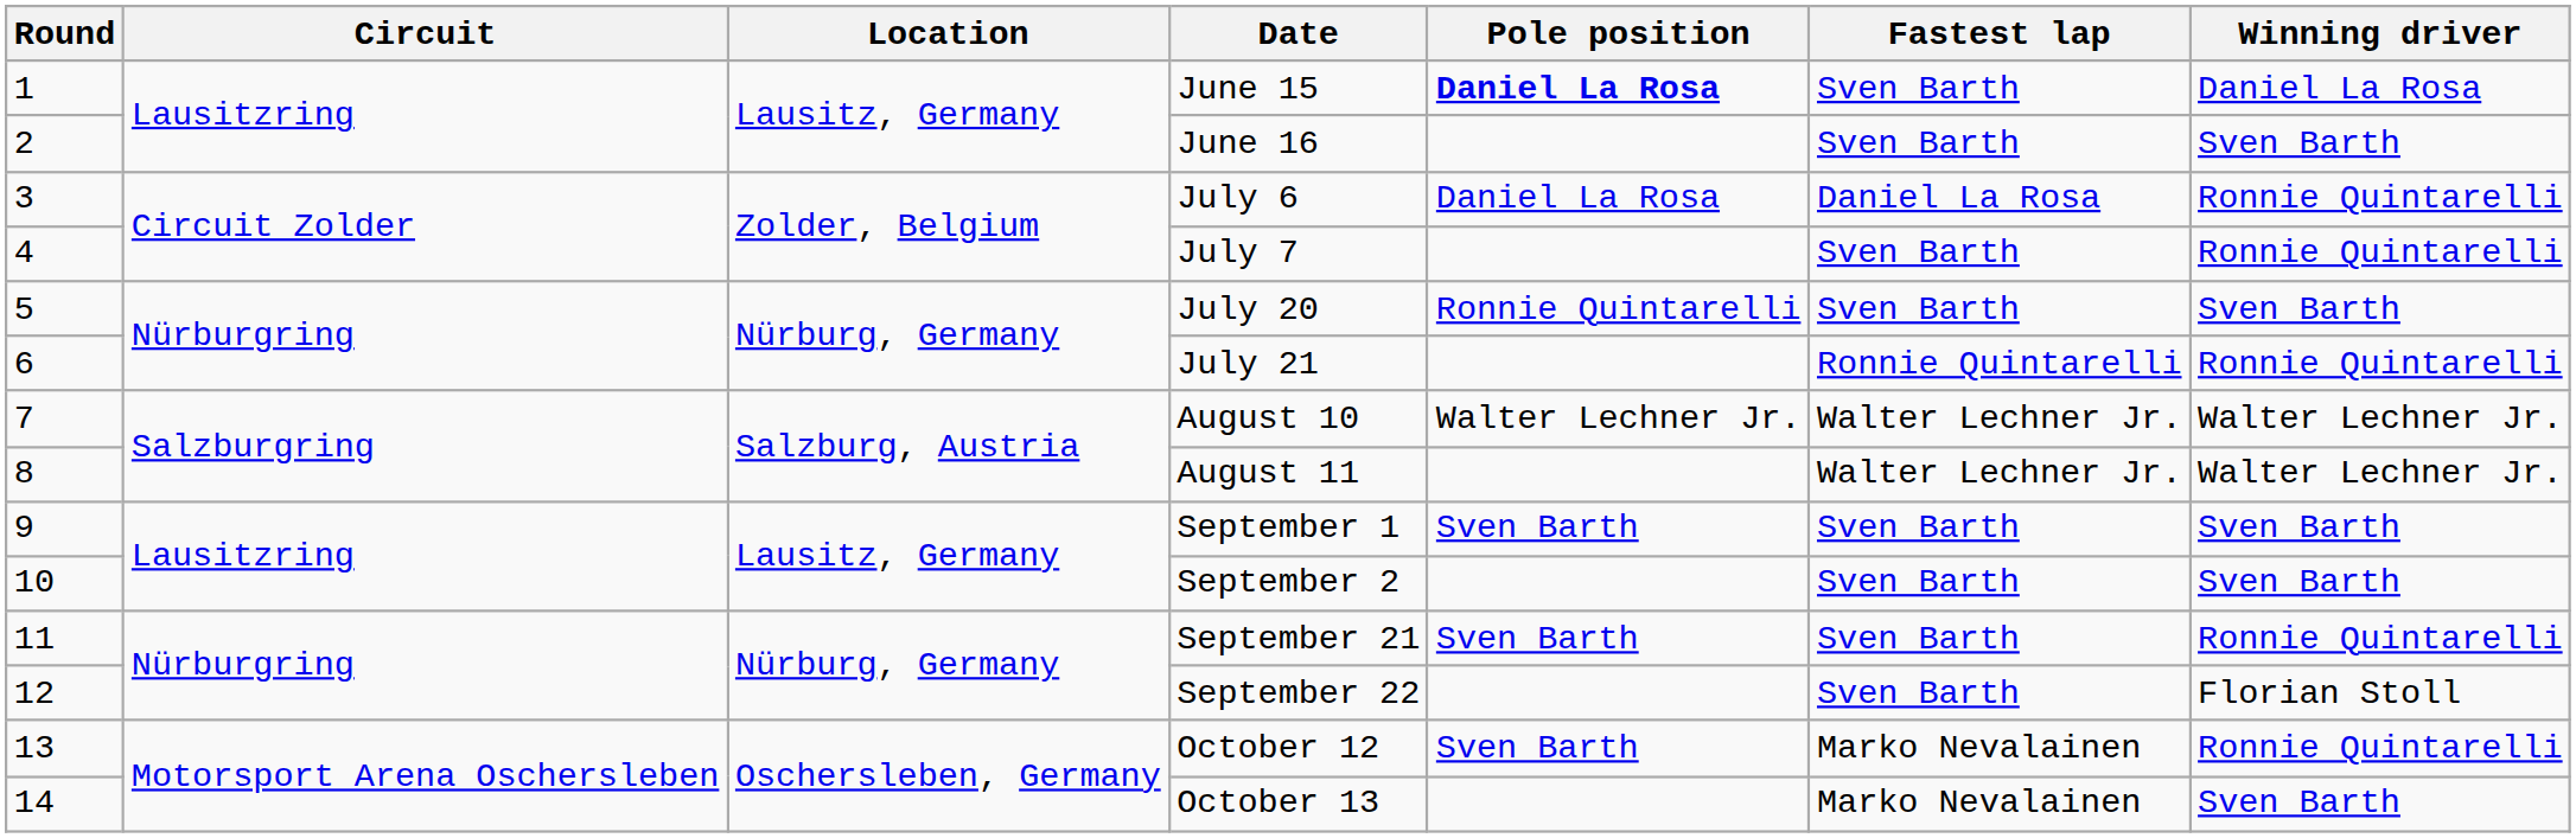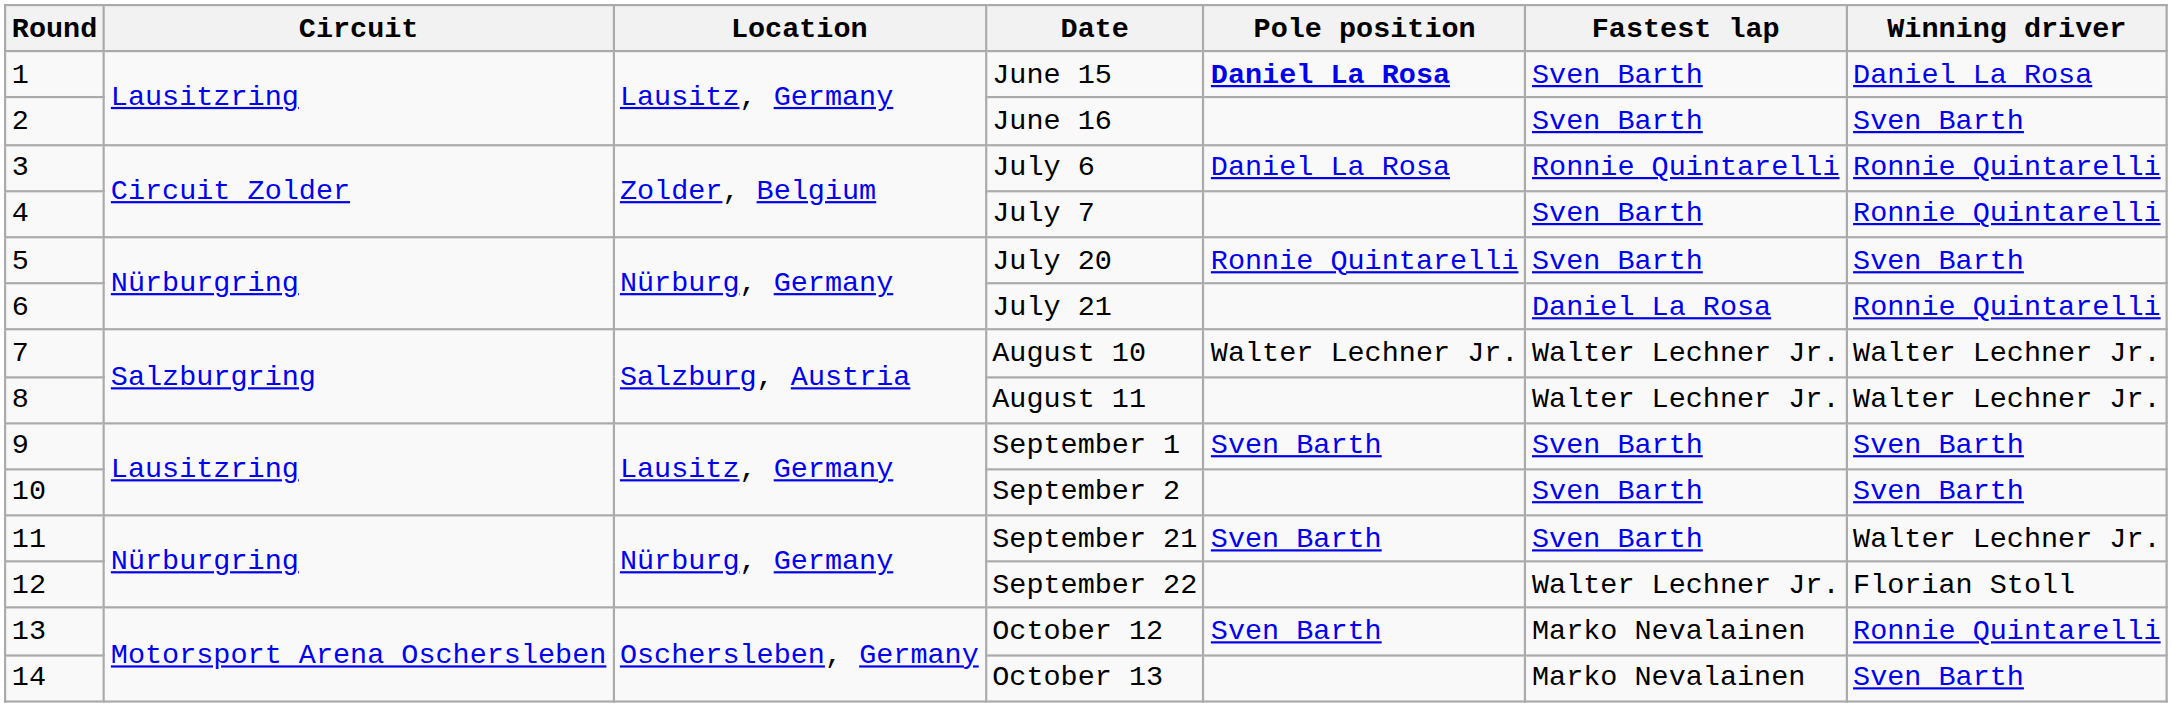July 6 | Fastest lap: Daniel La Rosa -> Ronnie Quintarelli
July 21 | Fastest lap: Ronnie Quintarelli -> Daniel La Rosa
September 21 | Winning driver: Ronnie Quintarelli -> Walter Lechner Jr.
September 22 | Fastest lap: Sven Barth -> Walter Lechner Jr.
